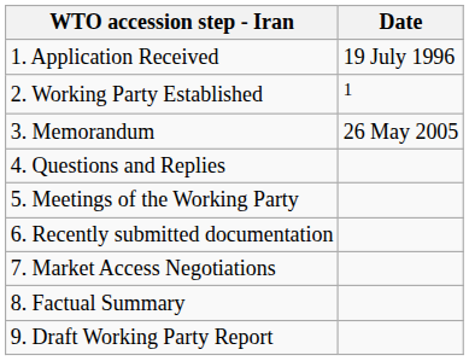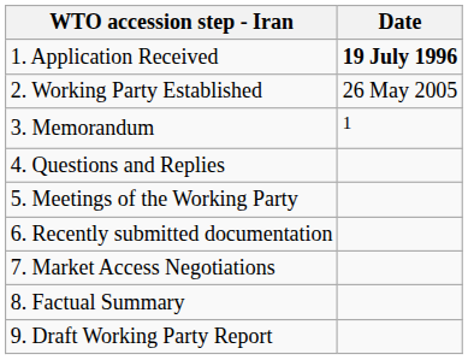1. Application Received | Date: normal -> bold
2. Working Party Established | Date: 1 -> 26 May 2005
3. Memorandum | Date: 26 May 2005 -> 1
